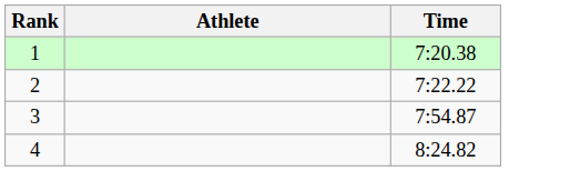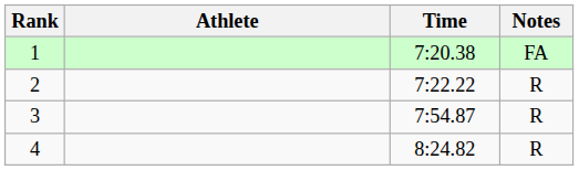+ column: Notes | FA | R | R | R
